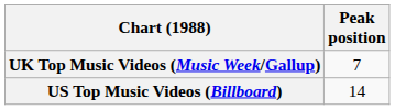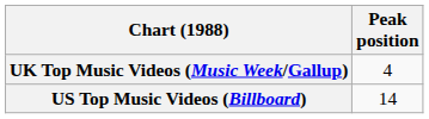UK Top Music Videos (Music Week/Gallup) | Peak position: 7 -> 4
